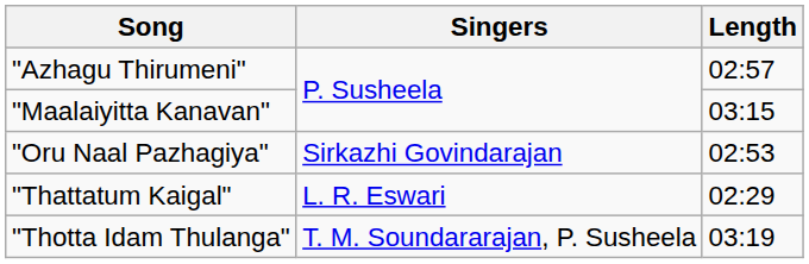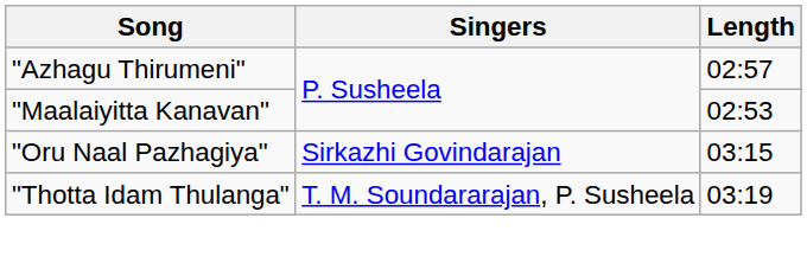"Maalaiyitta Kanavan" | Length: 03:15 -> 02:53
"Oru Naal Pazhagiya" | Length: 02:53 -> 03:15
- row: "Thattatum Kaigal" | L. R. Eswari | 02:29
